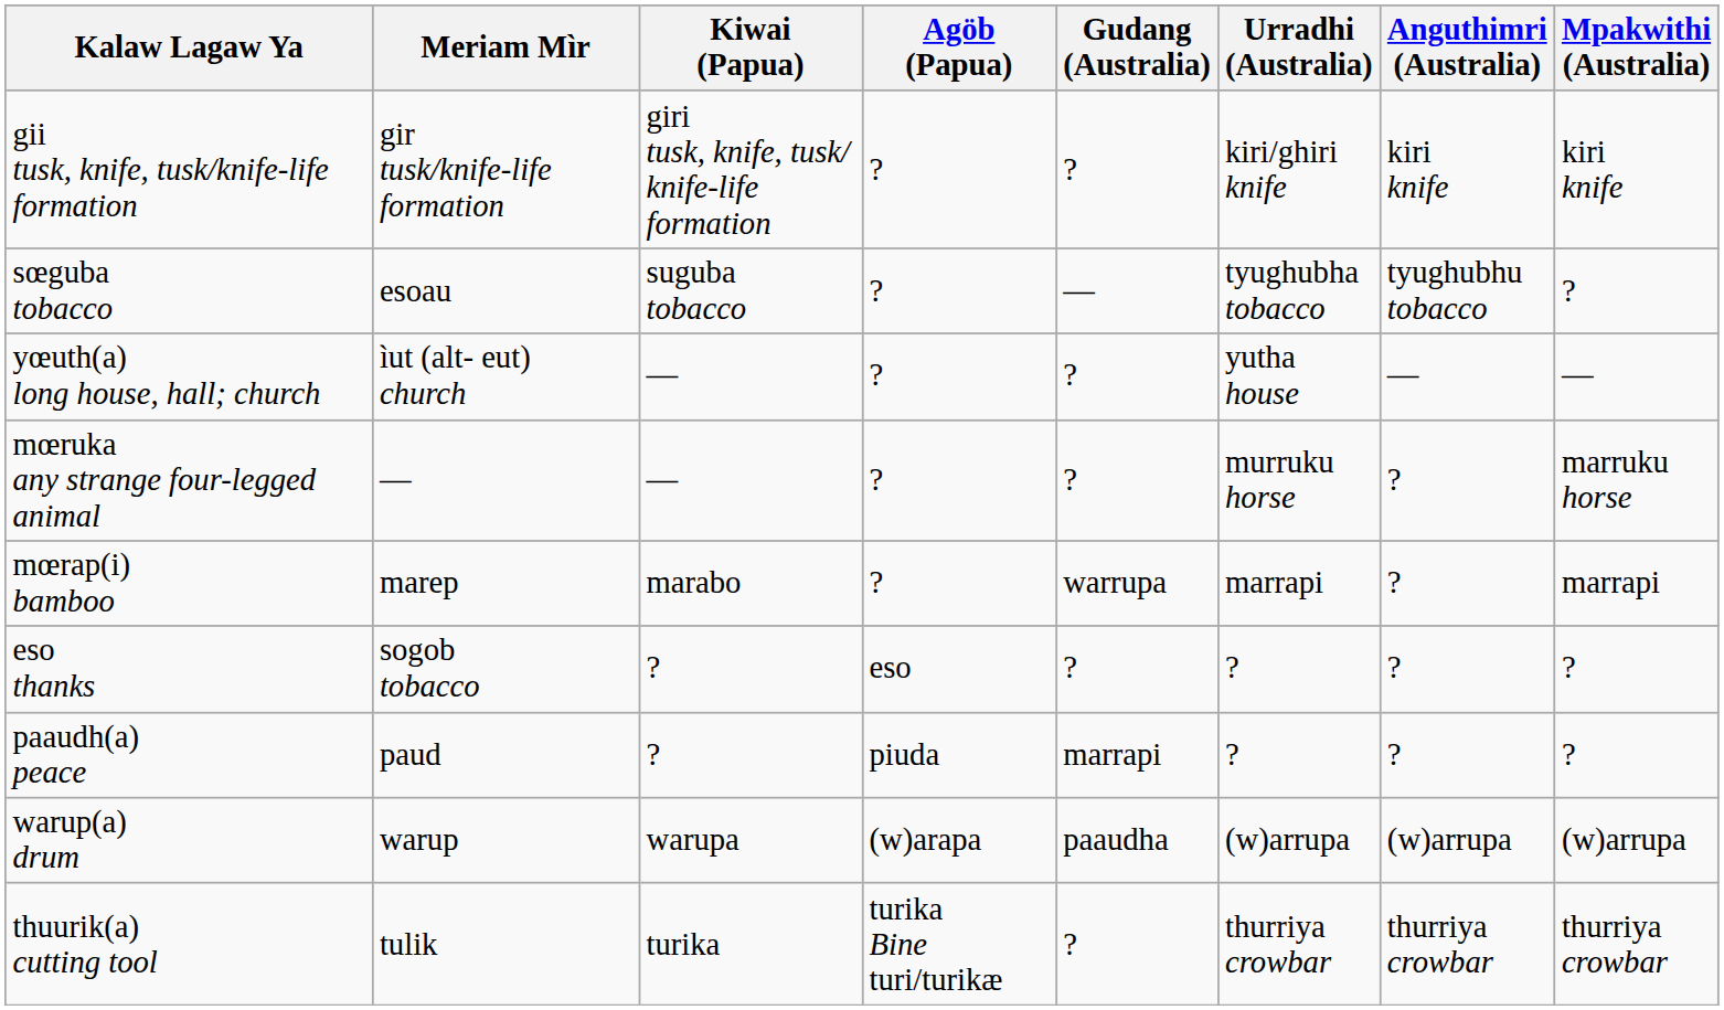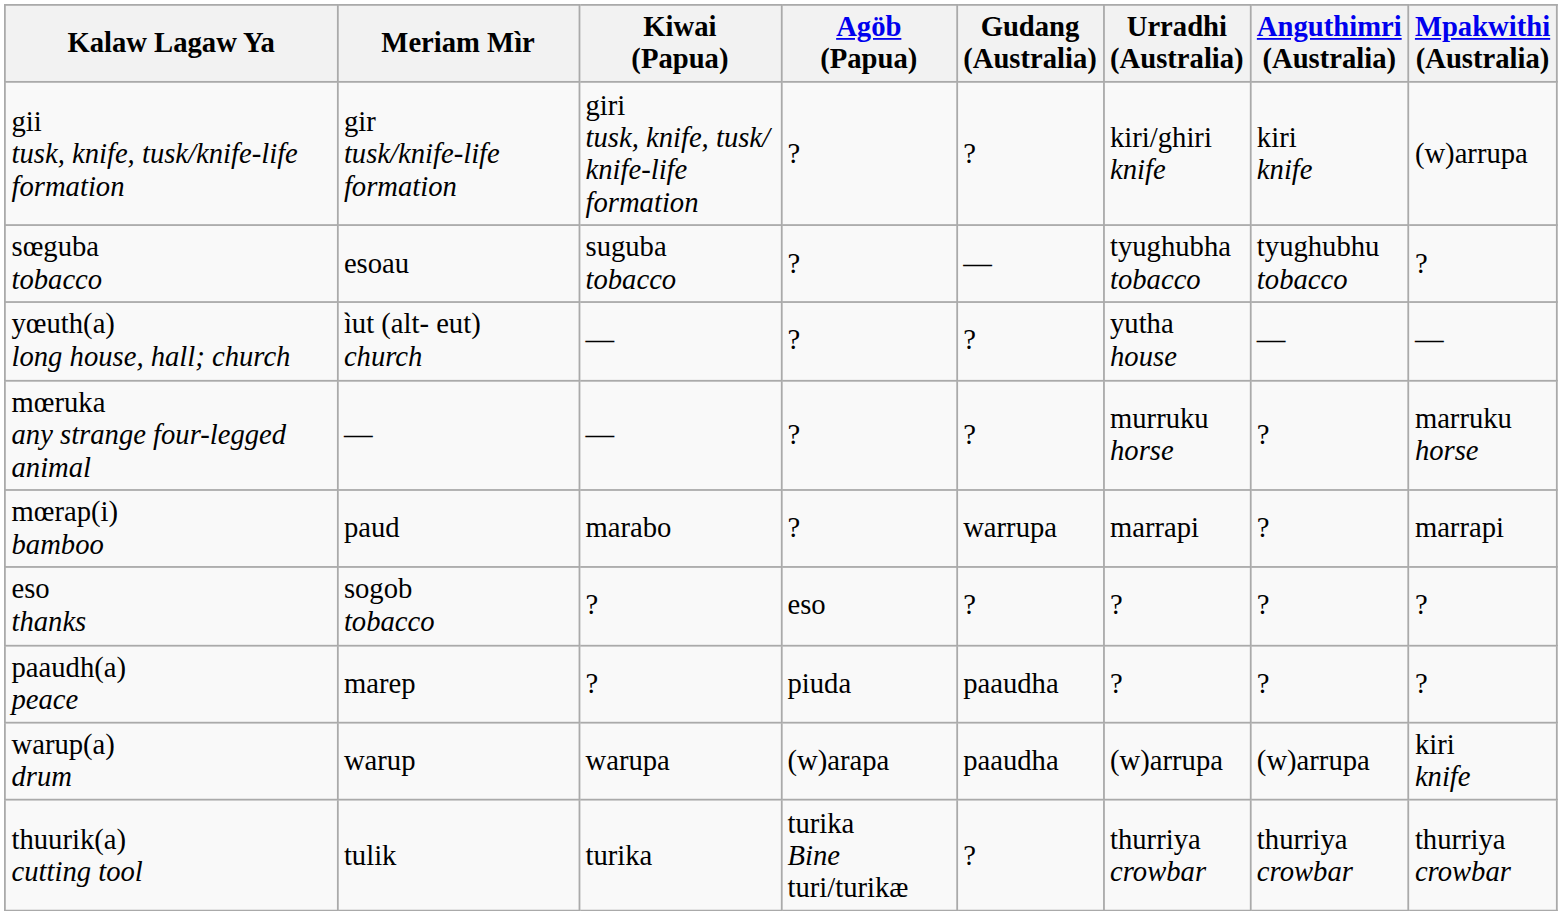gii tusk, knife, tusk/knife-life formation | Mpakwithi (Australia): kiri knife -> (w)arrupa
mœrap(i) bamboo | Meriam Mìr: marep -> paud
paaudh(a) peace | Meriam Mìr: paud -> marep
paaudh(a) peace | Gudang (Australia): marrapi -> paaudha
warup(a) drum | Mpakwithi (Australia): (w)arrupa -> kiri knife
